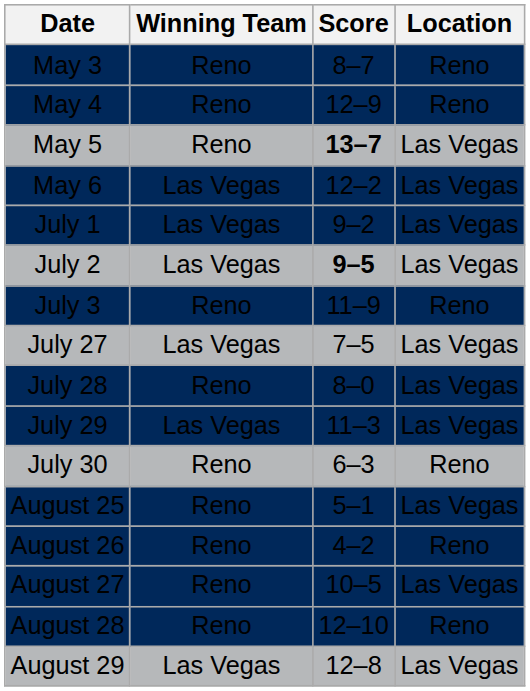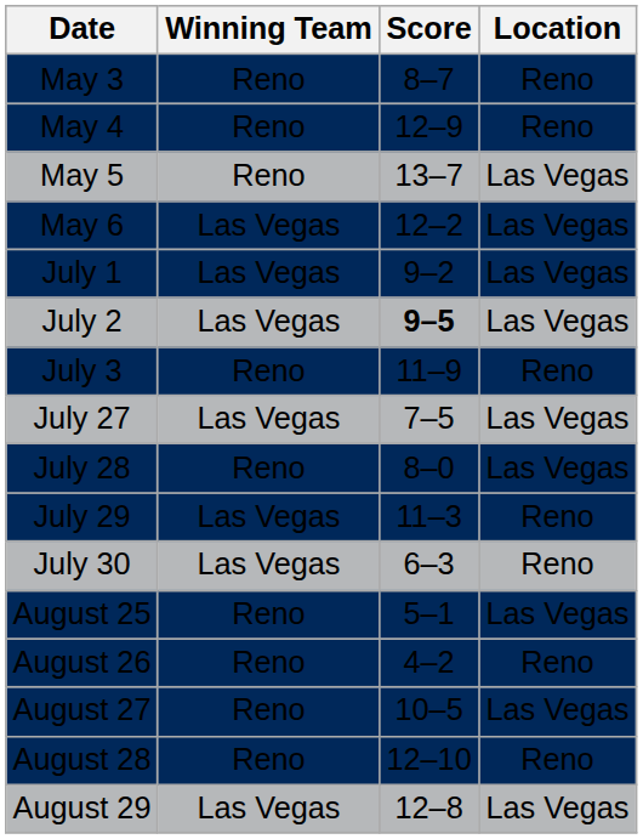May 5 | Score: bold -> normal
July 29 | Location: Las Vegas -> Reno
July 30 | Winning Team: Reno -> Las Vegas
